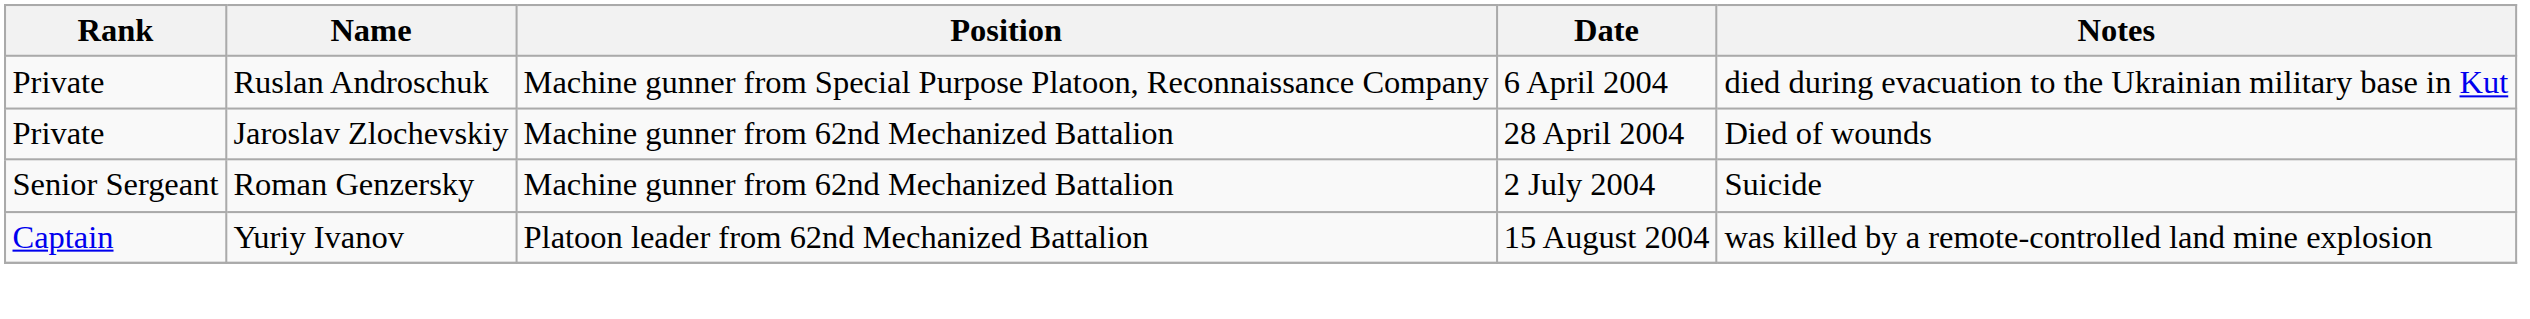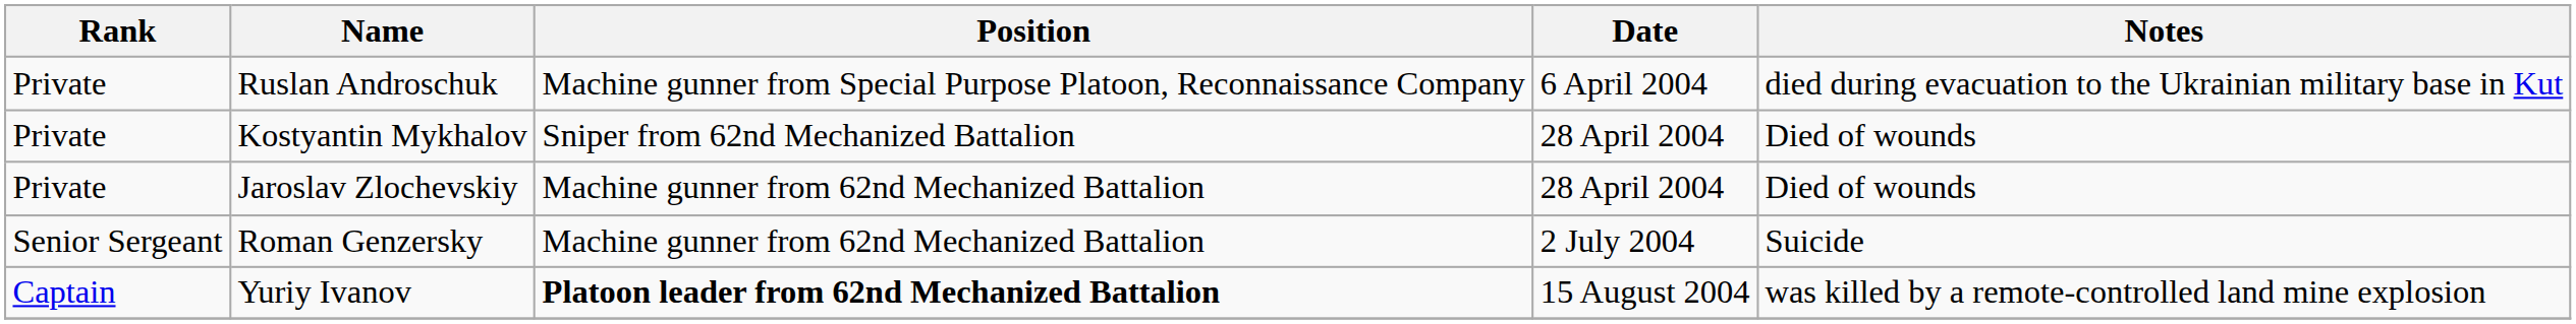+ row: Private | Kostyantin Mykhalov | Sniper from 62nd Mechanized Battalion | 28 April 2004 | Died of wounds
Yuriy Іvanov | Position: normal -> bold
